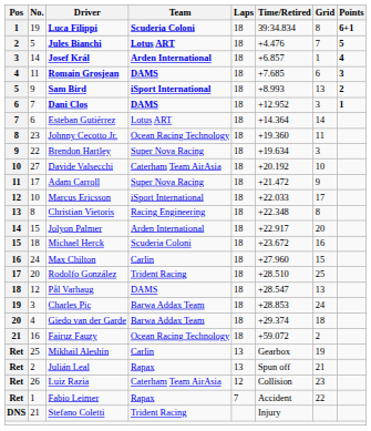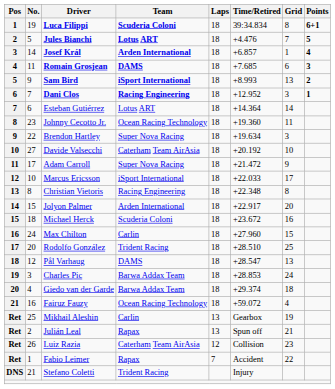Dani Clos | Team: DAMS -> Racing Engineering
Fairuz Fauzy | Grid: 2 -> 4
